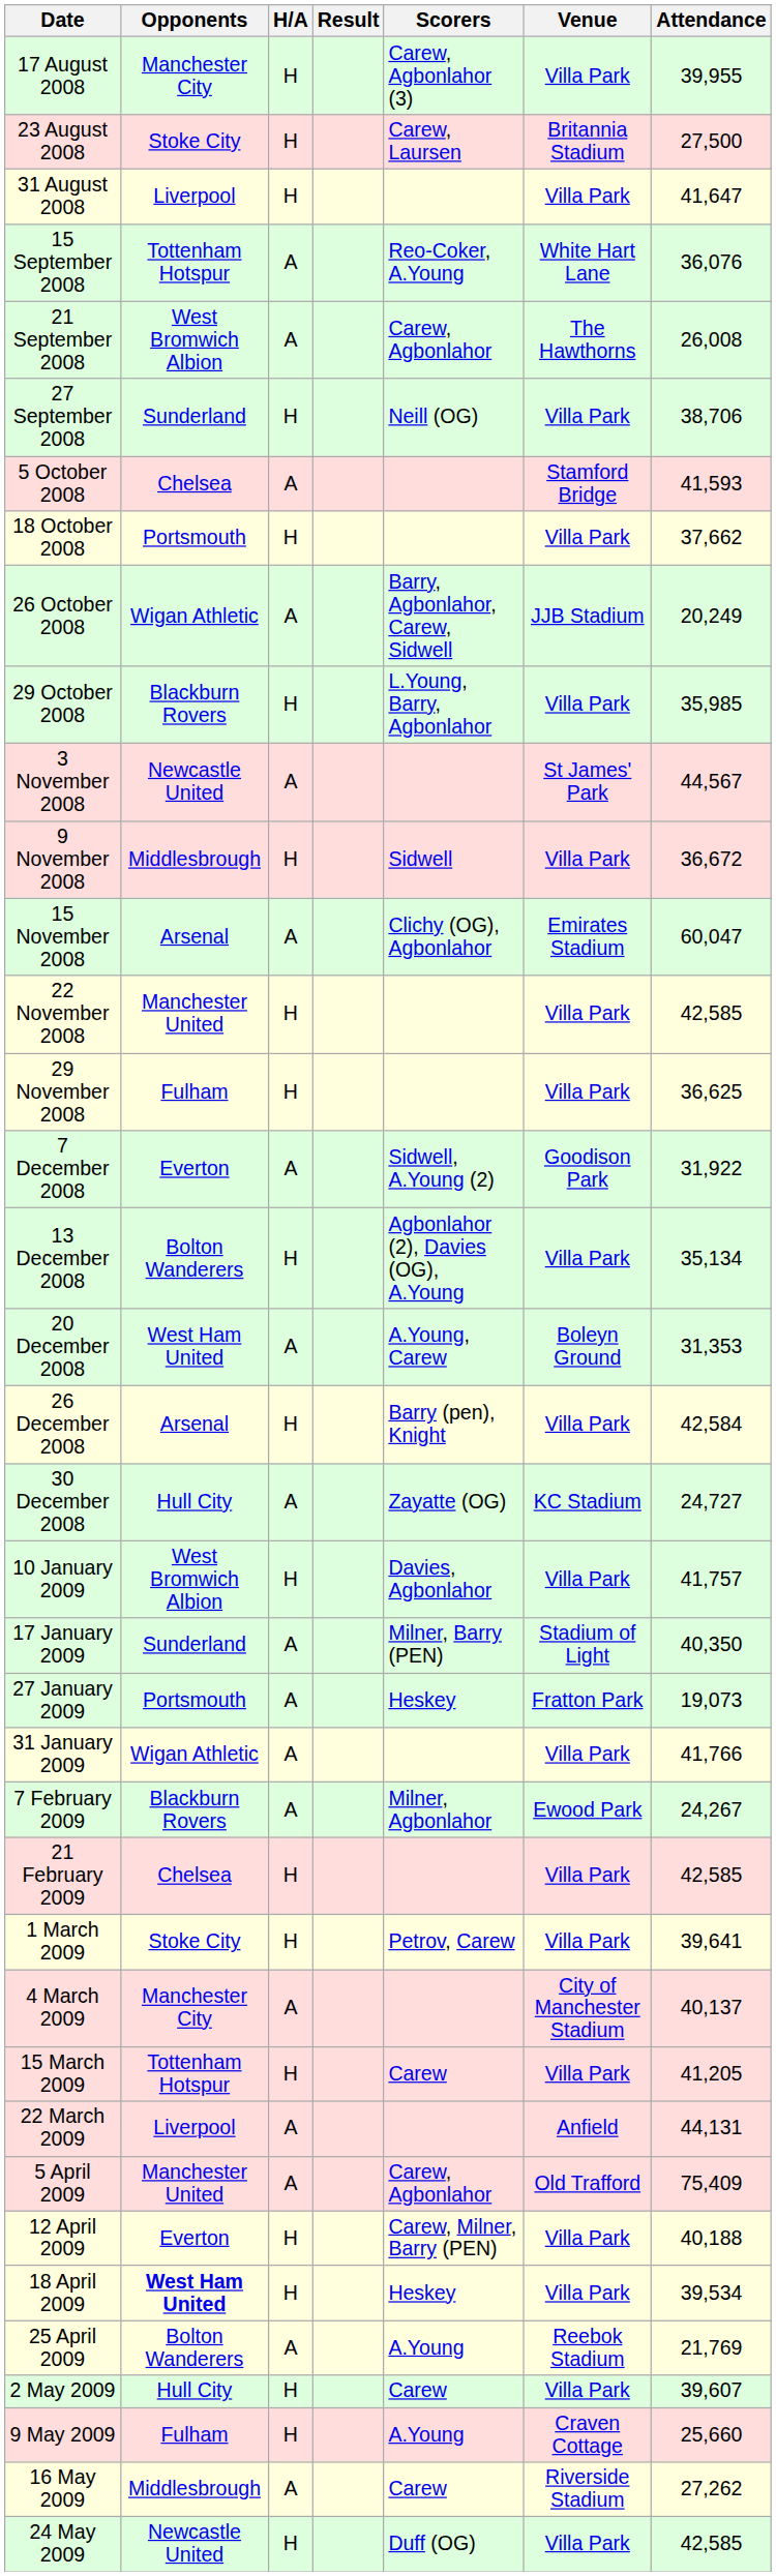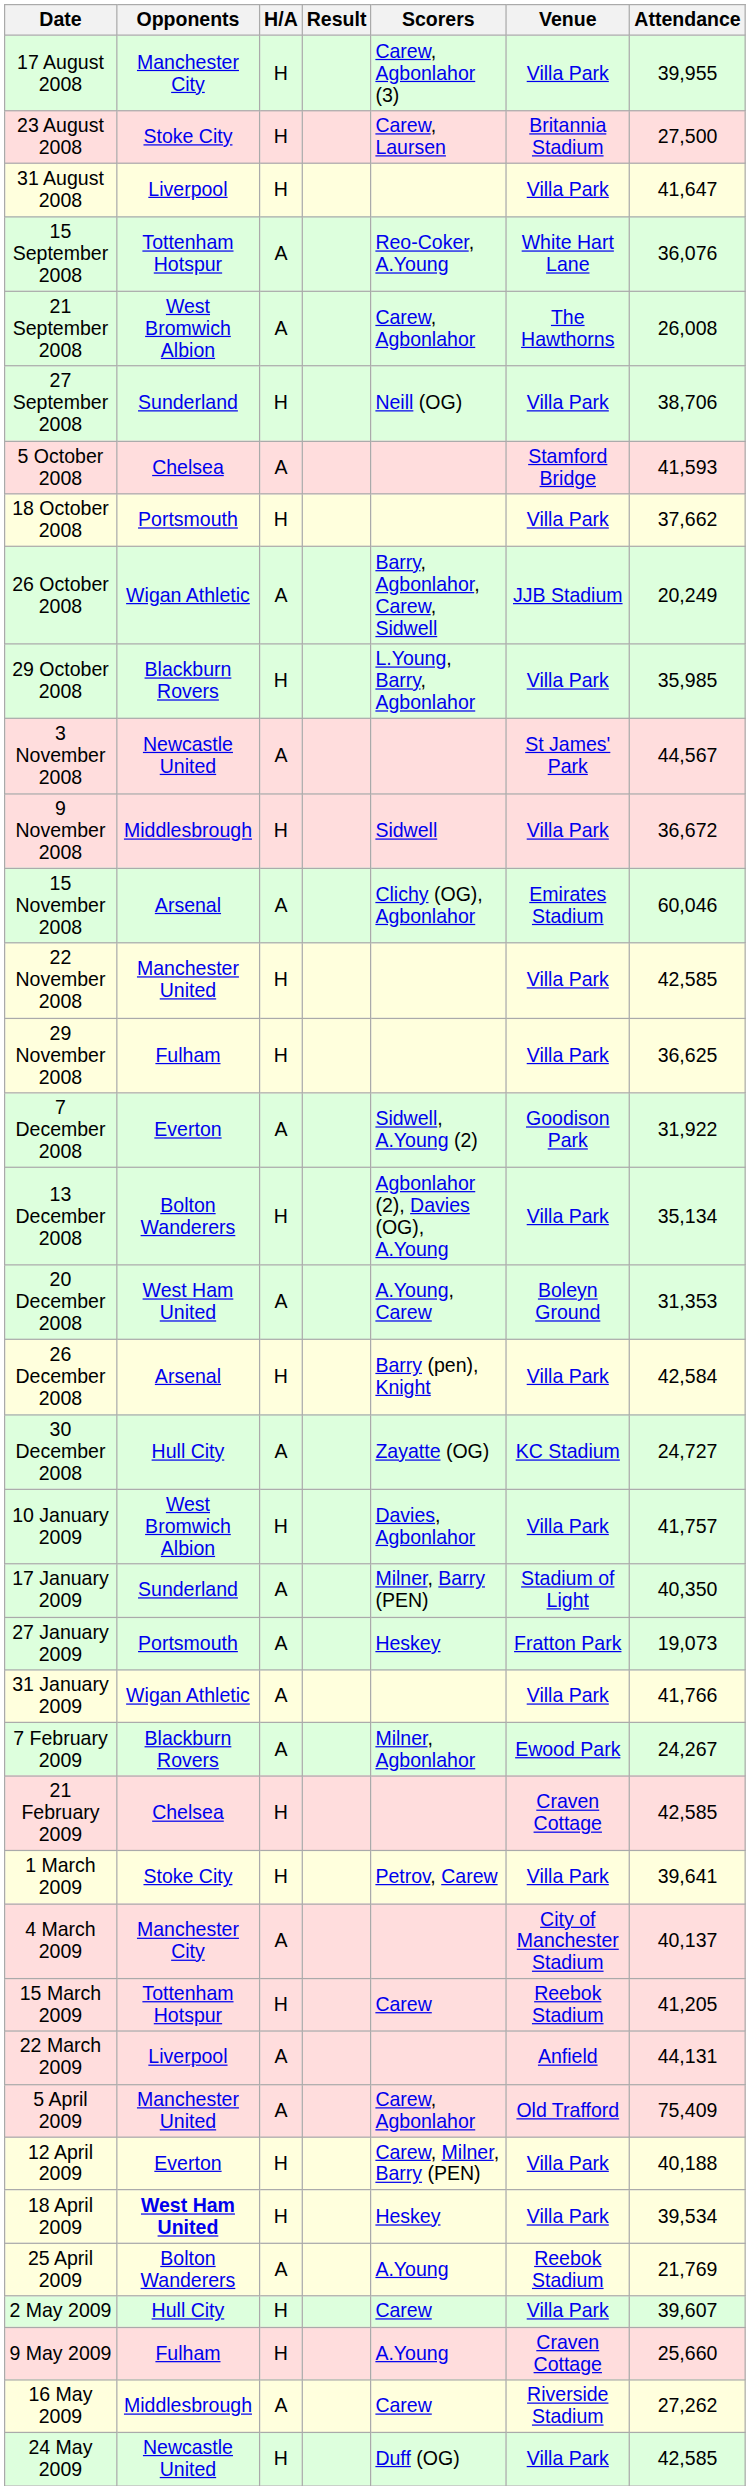15 November 2008 | Attendance: 60,047 -> 60,046
21 February 2009 | Venue: Villa Park -> Craven Cottage
15 March 2009 | Venue: Villa Park -> Reebok Stadium
